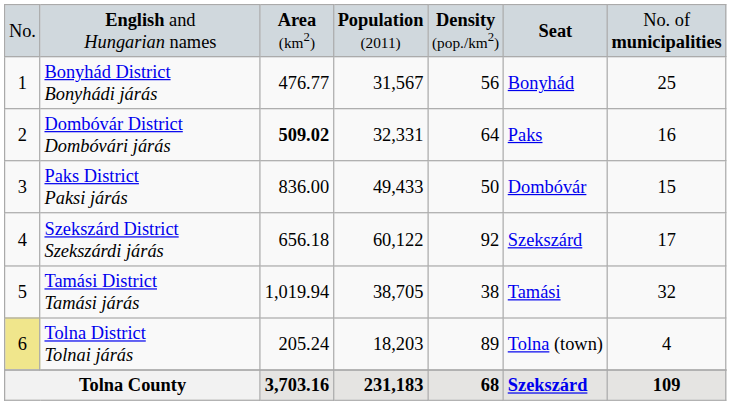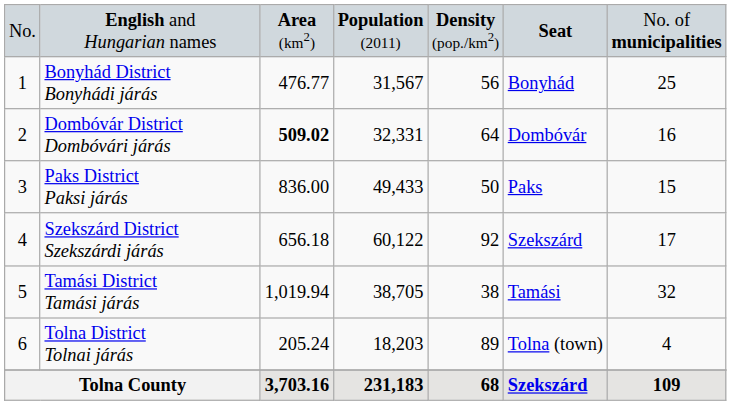Dombóvár District Dombóvári járás | column 6: Paks -> Dombóvár
Paks District Paksi járás | column 6: Dombóvár -> Paks
Tolna District Tolnai járás | column 1: khaki background -> no background
